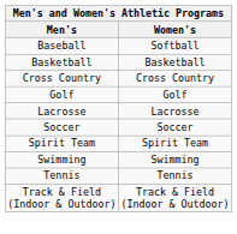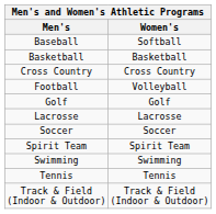+ row: Football | Volleyball
